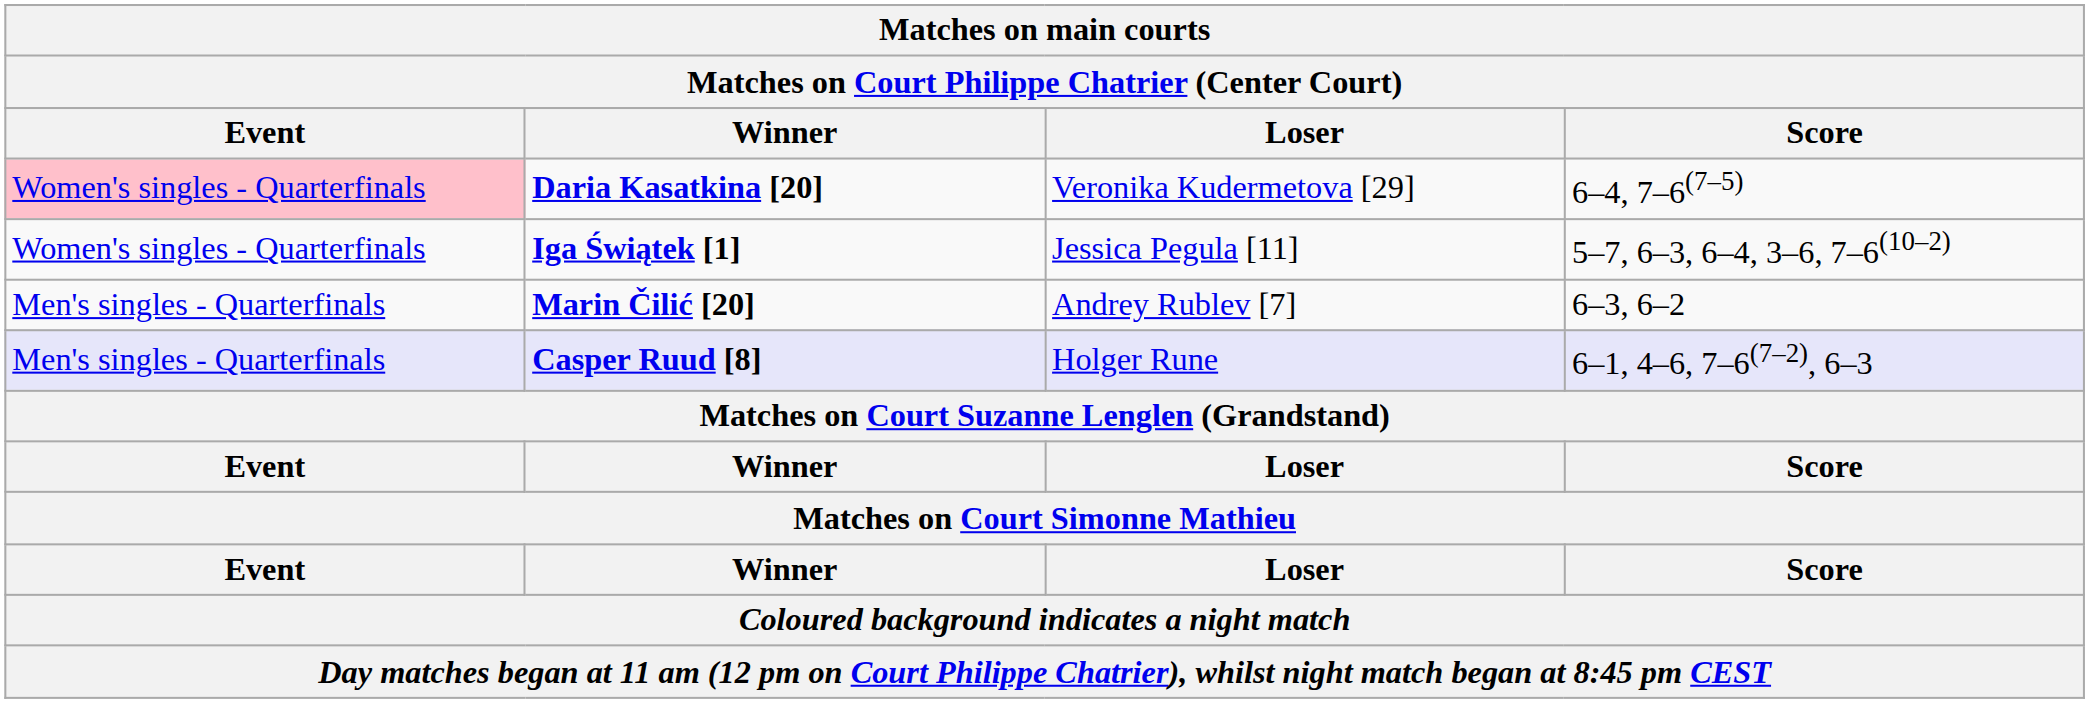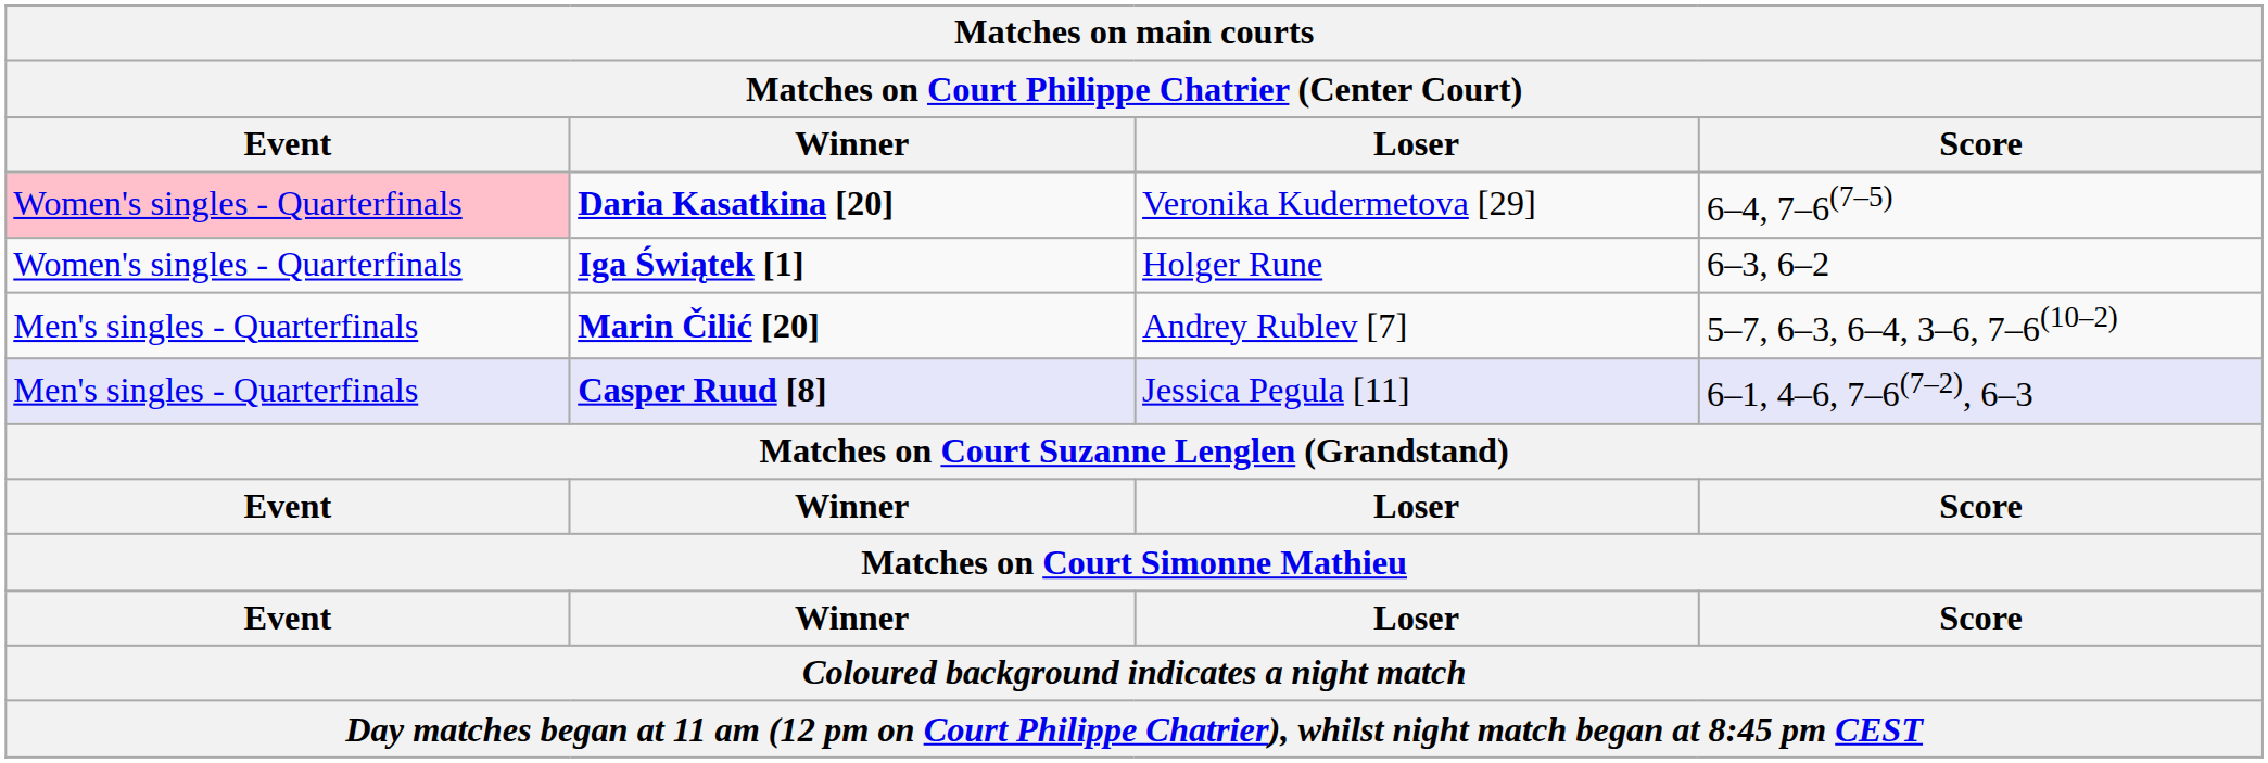Iga Świątek [1] | Loser: Jessica Pegula [11] -> Holger Rune
Iga Świątek [1] | Score: 5–7, 6–3, 6–4, 3–6, 7–6(10–2) -> 6–3, 6–2
Marin Čilić [20] | Score: 6–3, 6–2 -> 5–7, 6–3, 6–4, 3–6, 7–6(10–2)
Casper Ruud [8] | Loser: Holger Rune -> Jessica Pegula [11]
